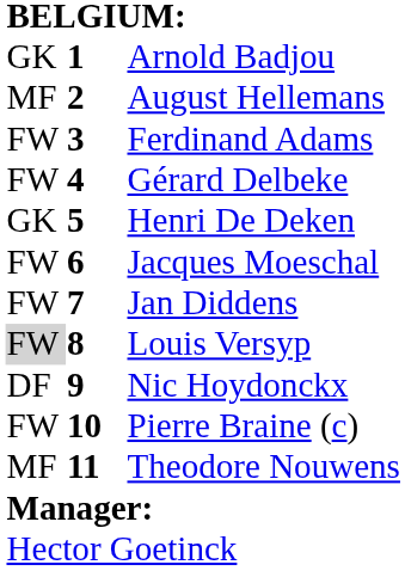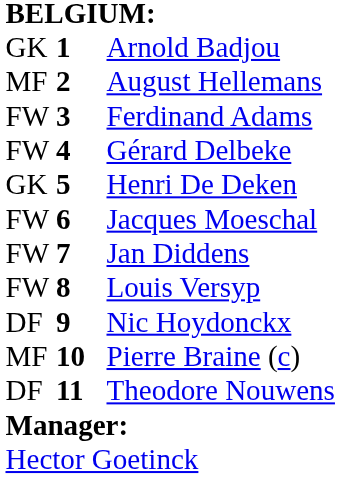Louis Versyp | column 1: lightgrey background -> no background
Pierre Braine (c) | column 1: FW -> MF
Theodore Nouwens | column 1: MF -> DF
